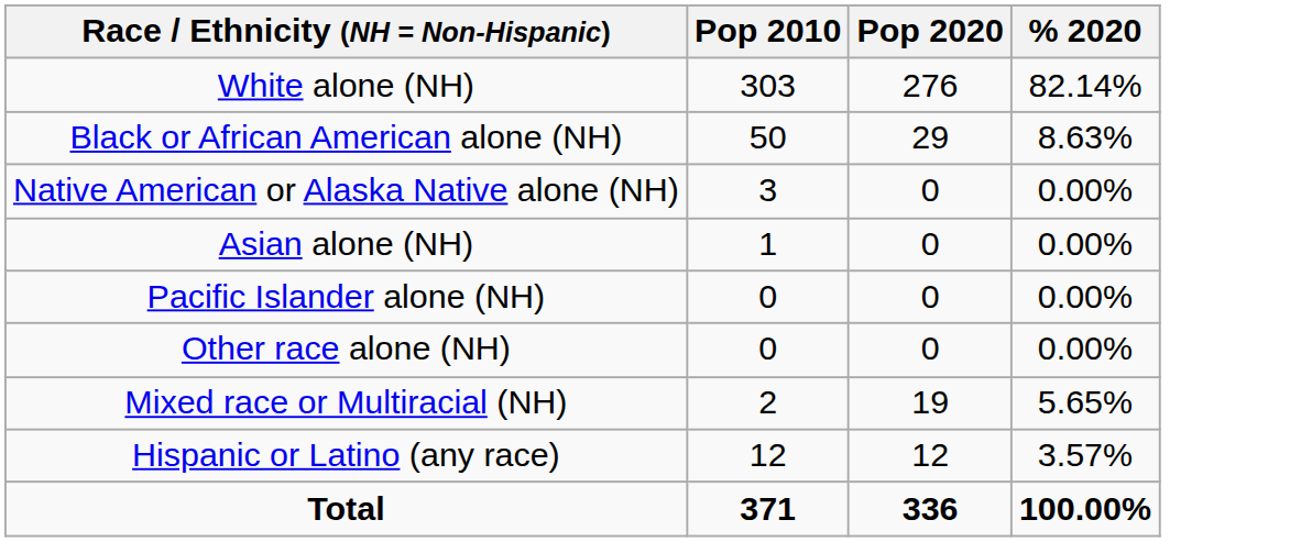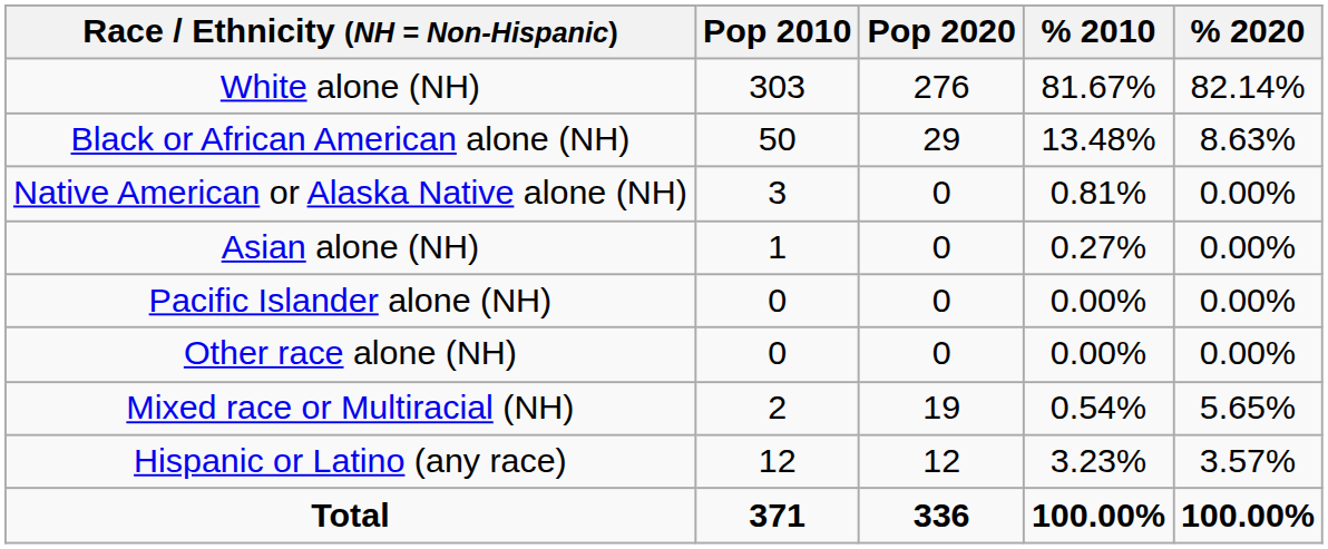+ column: % 2010 | 81.67% | 13.48% | 0.81% | 0.27% | 0.00% | 0.00% | 0.54% | 3.23% | 100.00%
